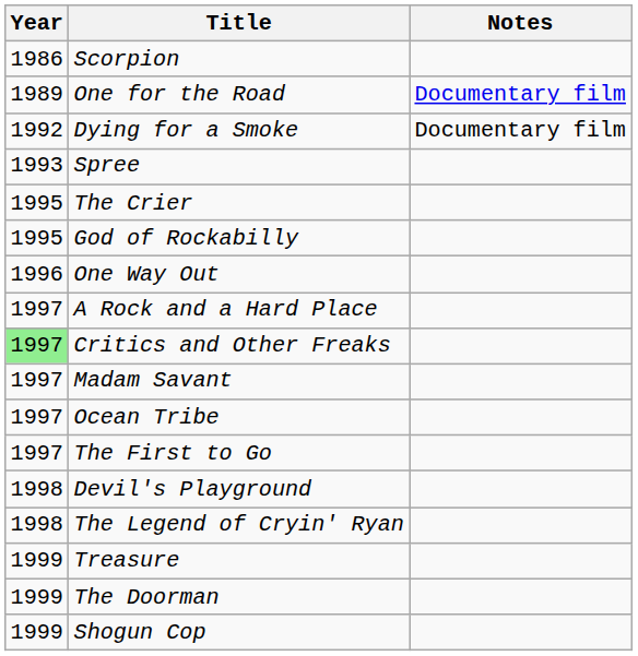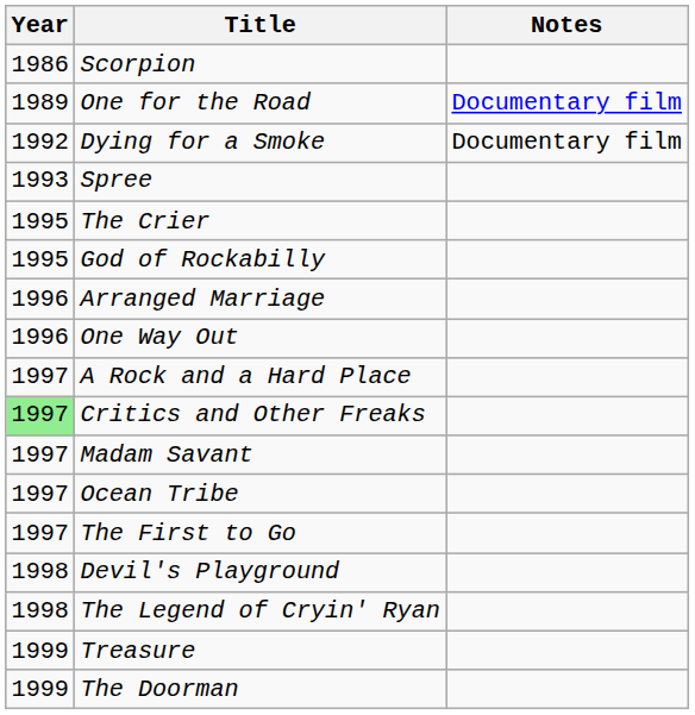+ row: 1996 | Arranged Marriage
- row: 1999 | Shogun Cop
